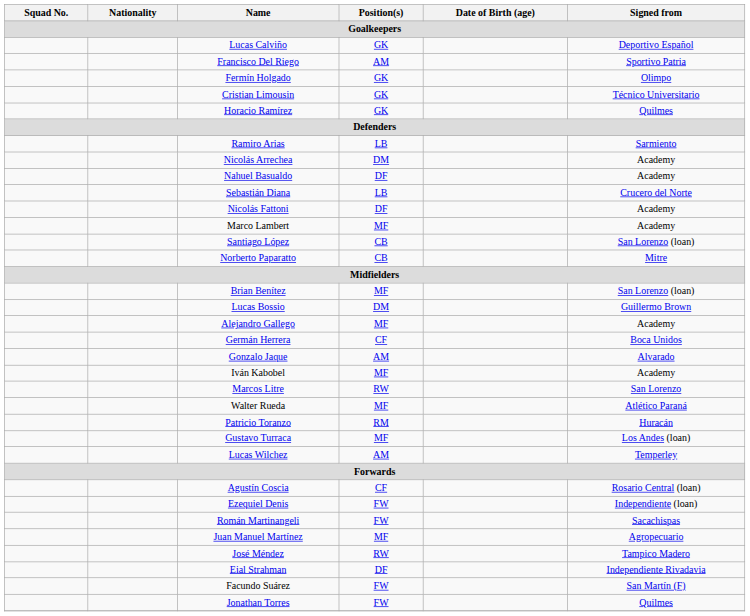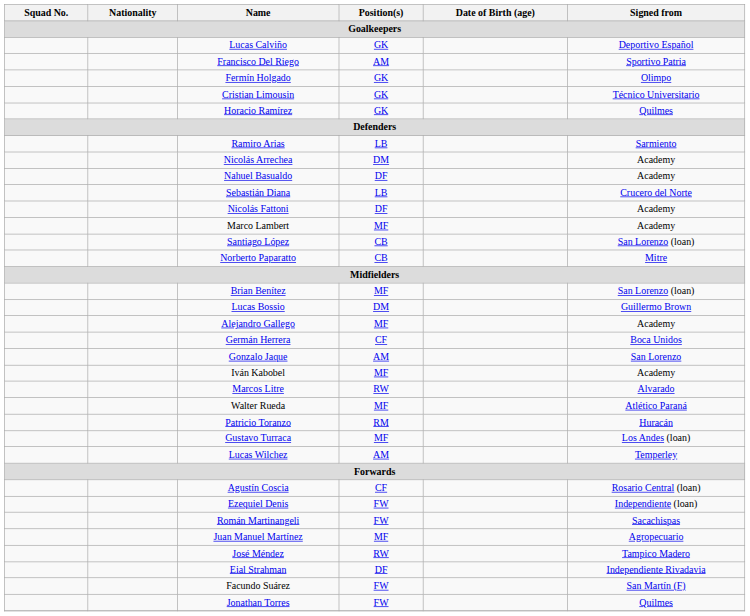Gonzalo Jaque | Signed from / Goalkeepers: Alvarado -> San Lorenzo
Marcos Litre | Signed from / Goalkeepers: San Lorenzo -> Alvarado
